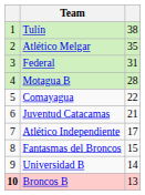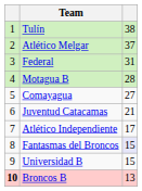Atlético Melgar | column 3: 35 -> 37
Comayagua | column 3: 22 -> 27
Fantasmas del Broncos | column 3: no background -> lavender background
Universidad B | column 3: 14 -> 15
